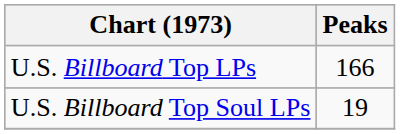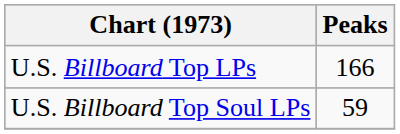U.S. Billboard Top Soul LPs | Peaks: 19 -> 59
